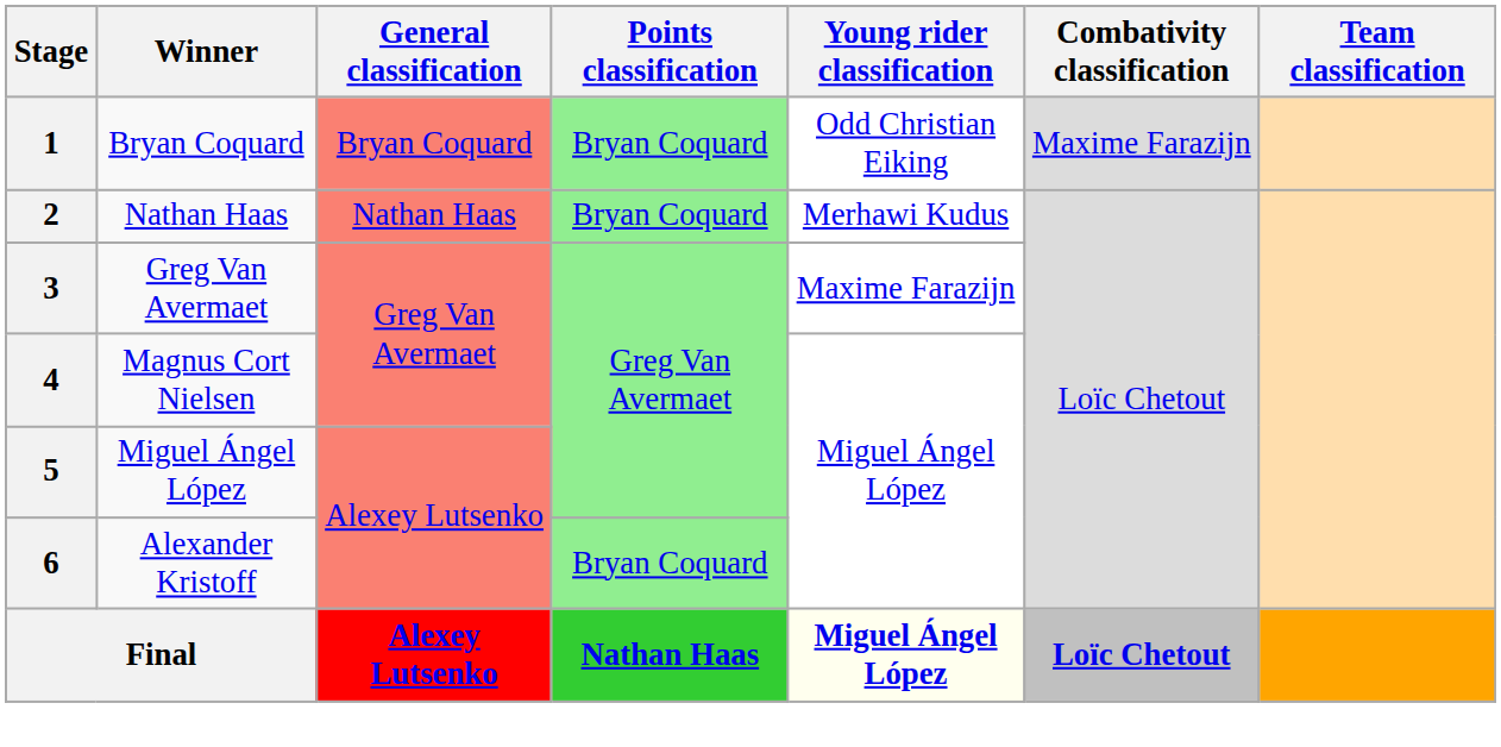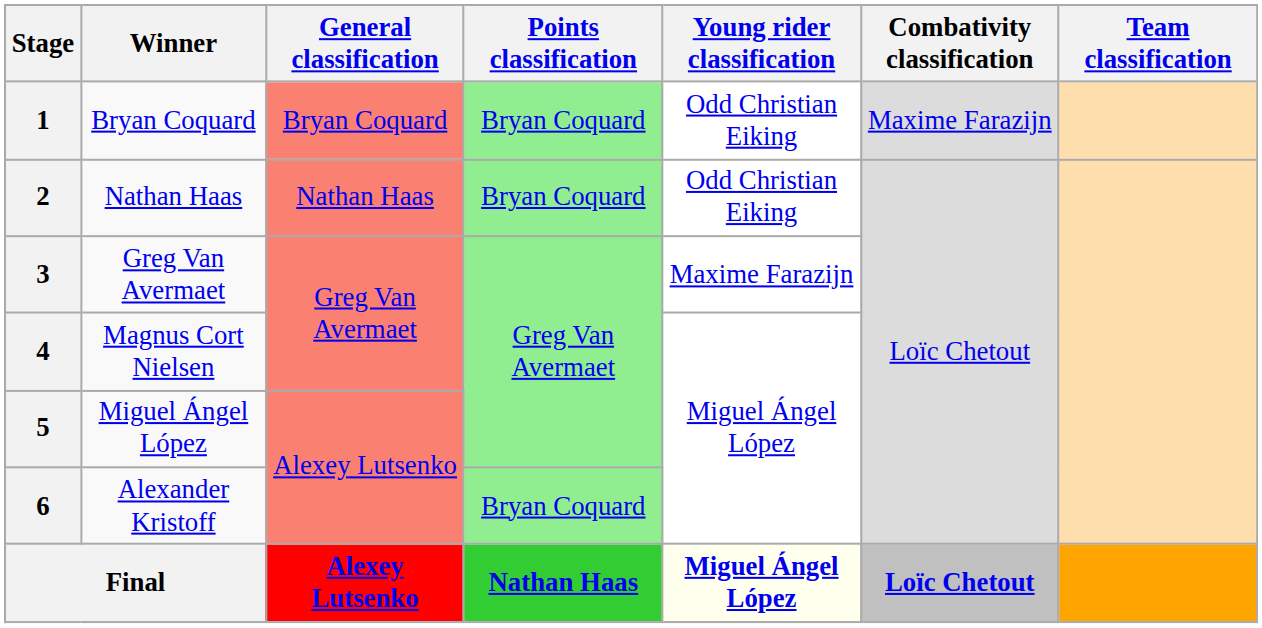2 | Young rider classification: Merhawi Kudus -> Odd Christian Eiking
